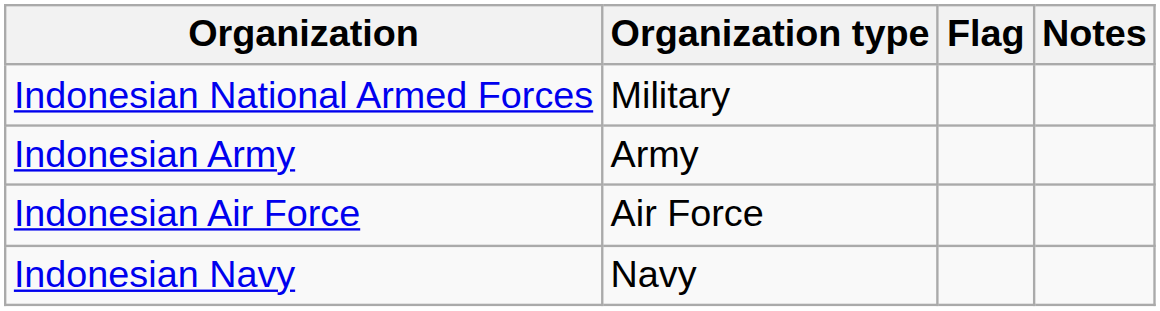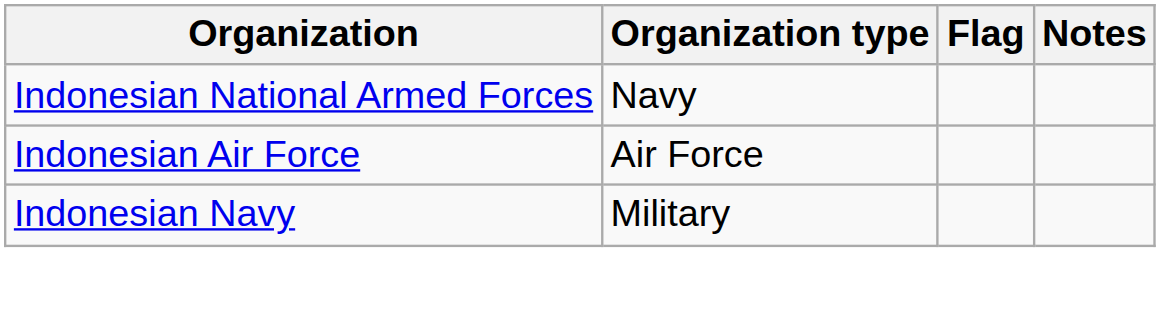Indonesian National Armed Forces | Organization type: Military -> Navy
- row: Indonesian Army | Army
Indonesian Navy | Organization type: Navy -> Military
